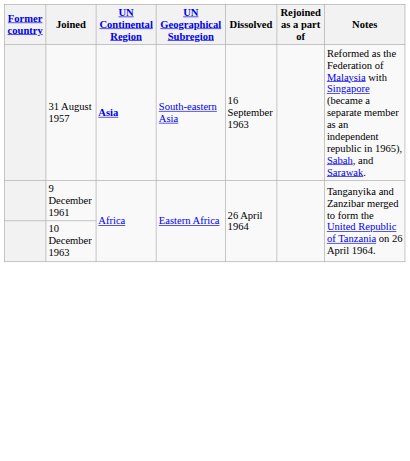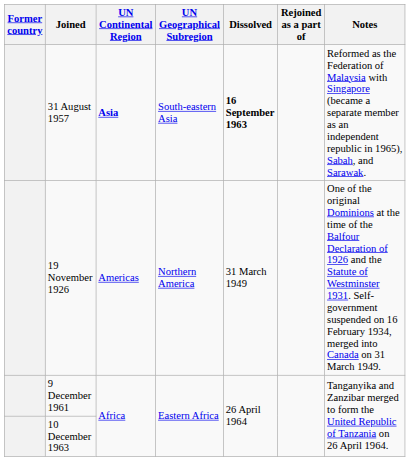31 August 1957 | Dissolved: normal -> bold
+ row: 19 November 1926 | Americas | Northern America | 31 March 1949 | One of the original Dominions at the time of the Balfour Declaration of 1926 and the Statute of Westminster 1931. Self-government suspended on 16 February 1934, merged into Canada on 31 March 1949.
